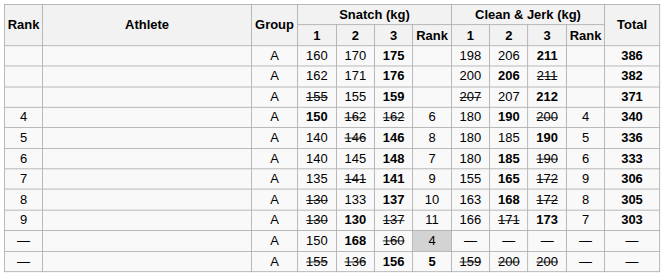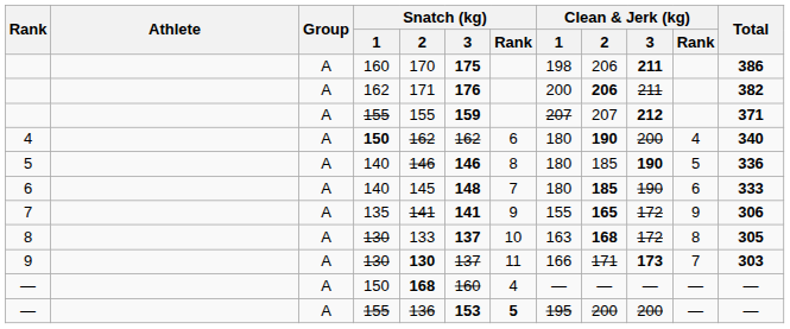— / 150 | Snatch (kg) / Rank: lightgrey background -> no background
— / 155 | Snatch (kg) / 3: 156 -> 153
— / 155 | Clean & Jerk (kg) / 1: 159 -> 195
